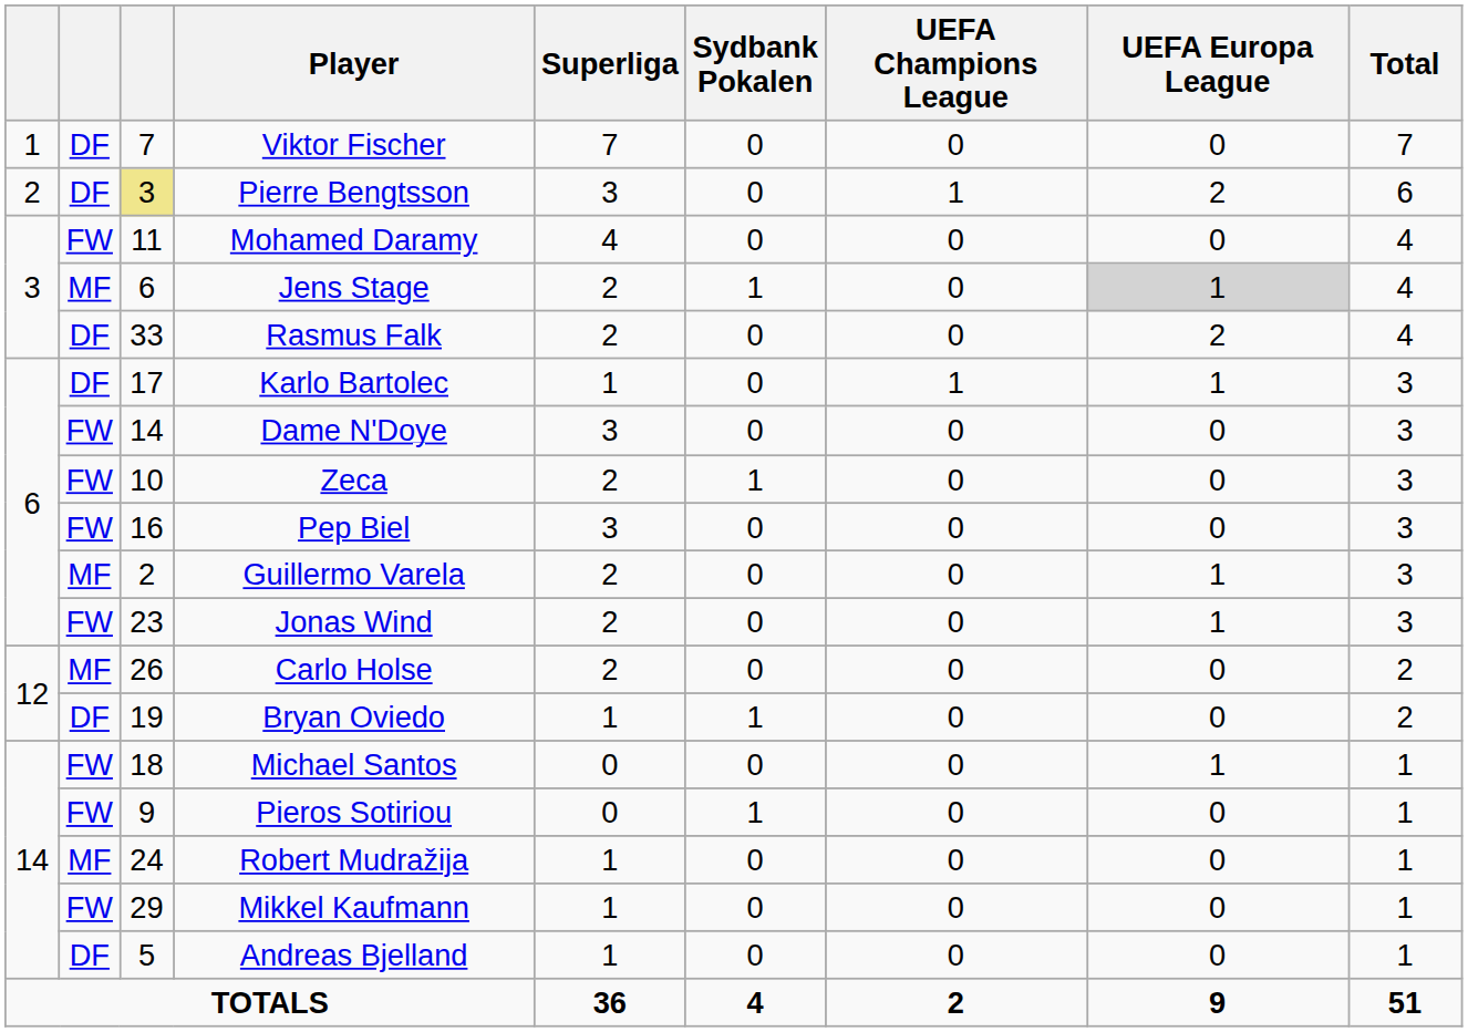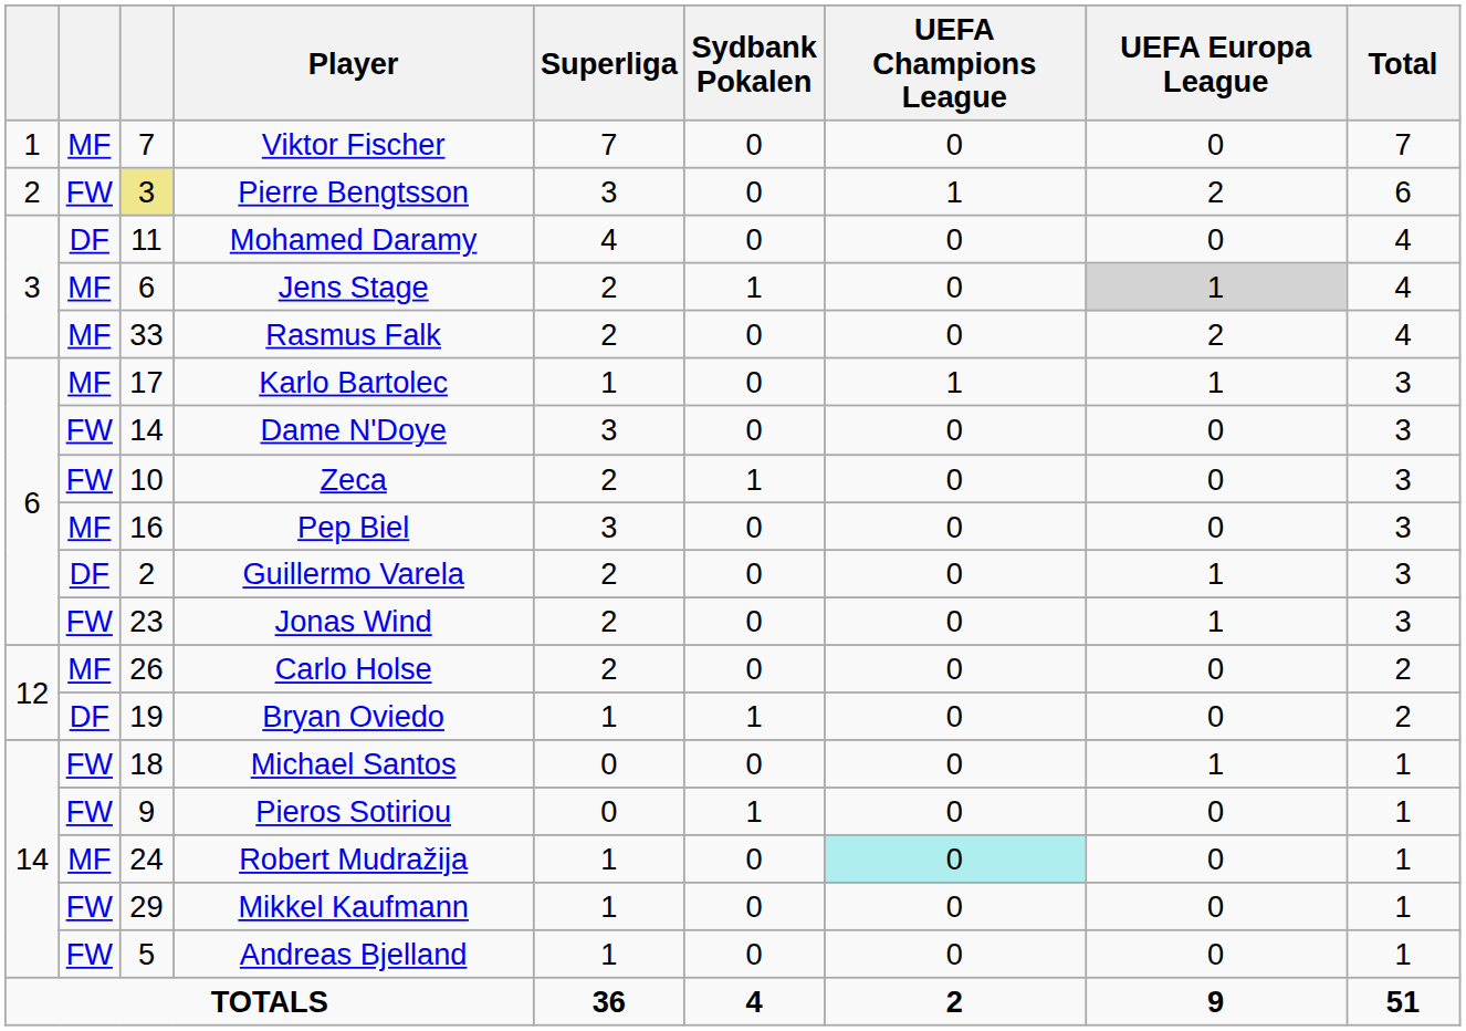Viktor Fischer | column 2: DF -> MF
Pierre Bengtsson | column 2: DF -> FW
Mohamed Daramy | column 2: FW -> DF
Rasmus Falk | column 2: DF -> MF
Karlo Bartolec | column 2: DF -> MF
Pep Biel | column 2: FW -> MF
Guillermo Varela | column 2: MF -> DF
Robert Mudražija | UEFA Champions League: no background -> paleturquoise background
Andreas Bjelland | column 2: DF -> FW
